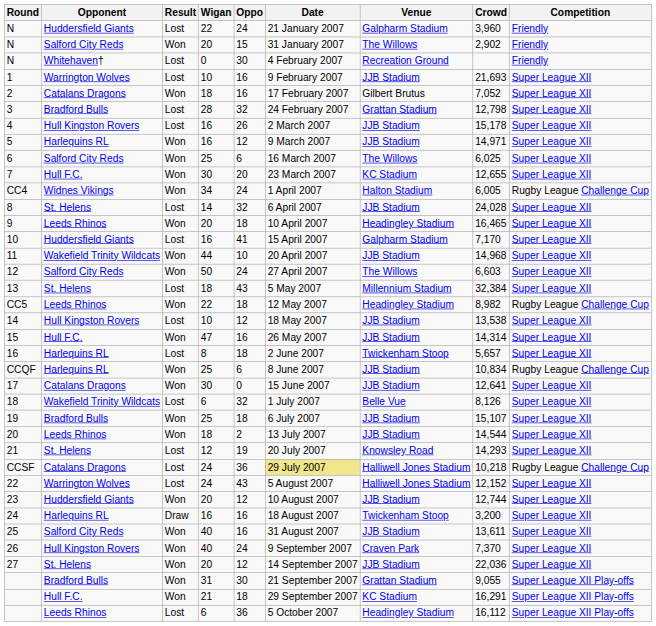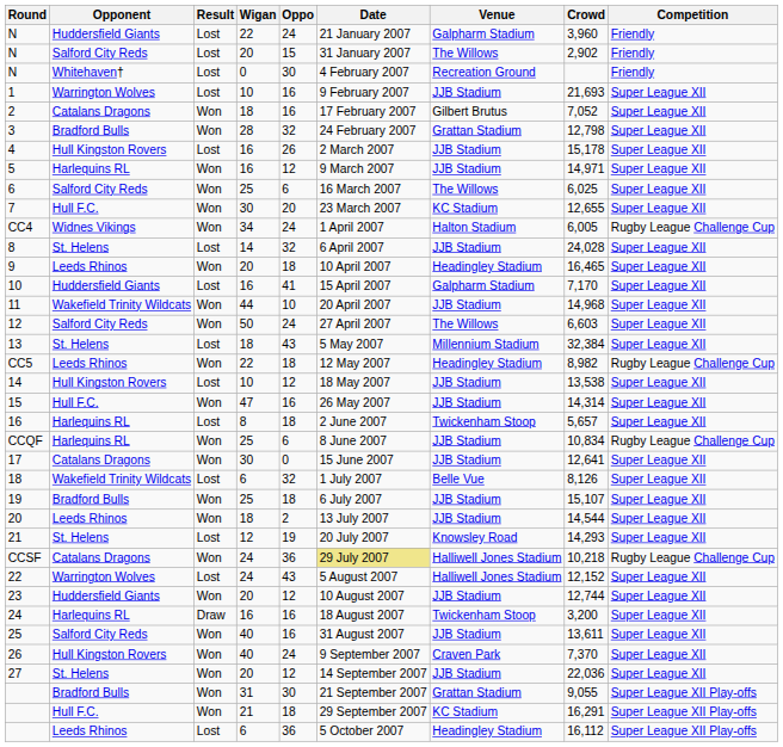N / 20 | Result: Won -> Lost
3 | Result: Lost -> Won
CCSF | Result: Lost -> Won
